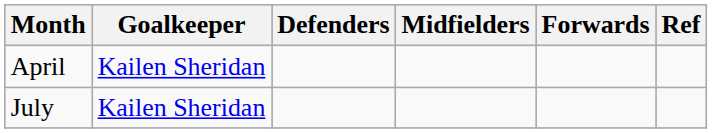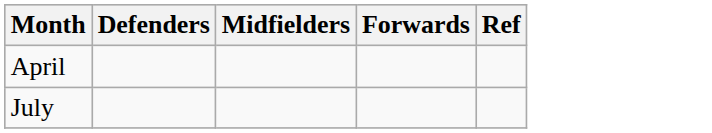- column: Goalkeeper | Kailen Sheridan | Kailen Sheridan
